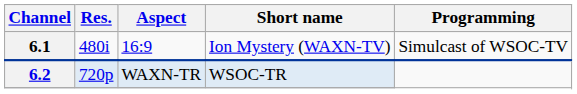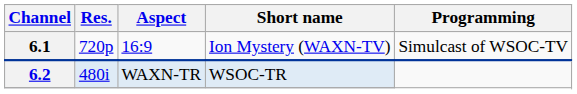6.1 | Res.: 480i -> 720p
6.2 | Res.: 720p -> 480i
